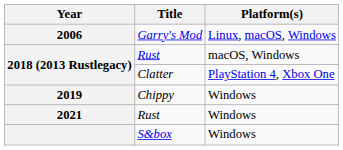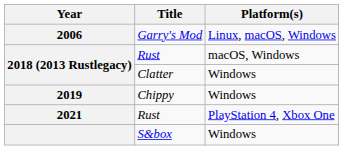2018 (2013 Rustlegacy) / Clatter | Platform(s): PlayStation 4, Xbox One -> Windows
2021 | Platform(s): Windows -> PlayStation 4, Xbox One
